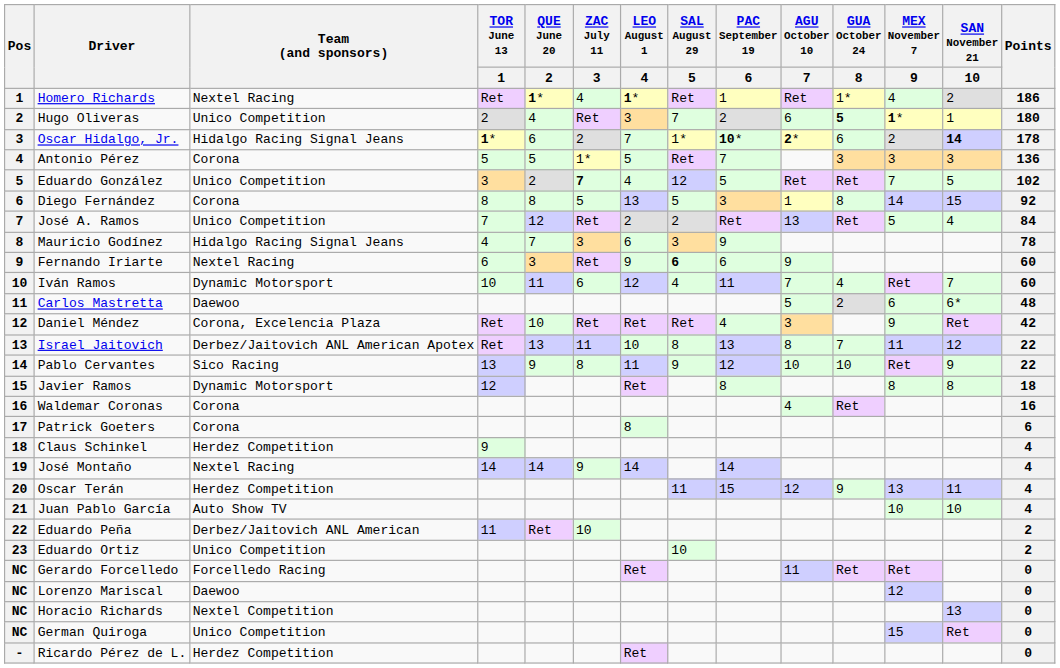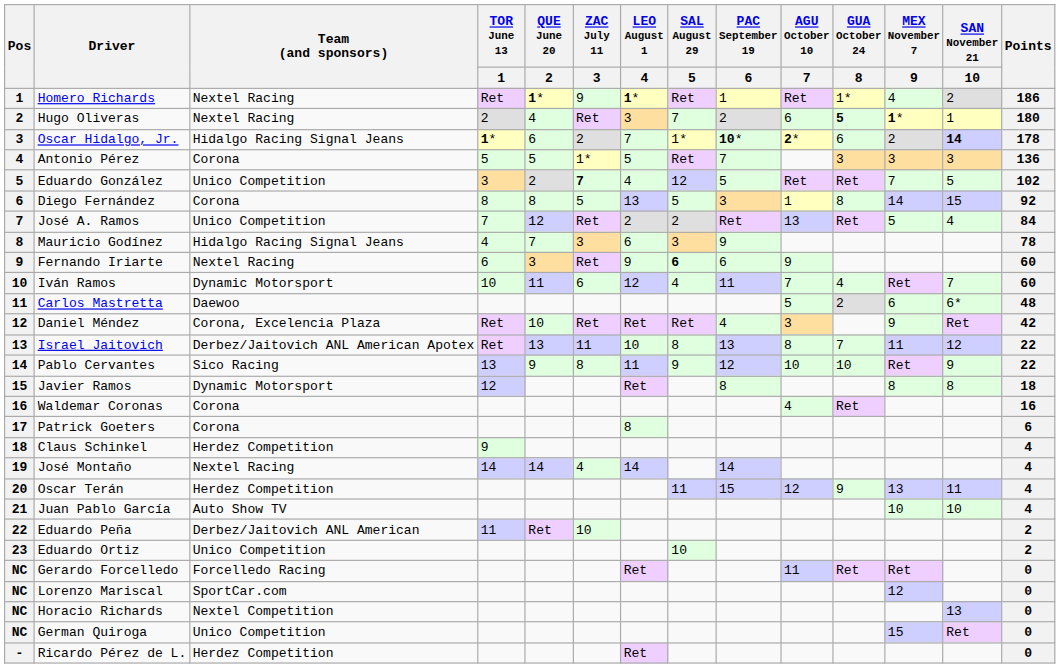Homero Richards | ZAC July 11 / 3: 4 -> 9
Hugo Oliveras | Team (and sponsors): Unico Competition -> Nextel Racing
José Montaño | ZAC July 11 / 3: 9 -> 4
Lorenzo Mariscal | Team (and sponsors): Daewoo -> SportCar.com
